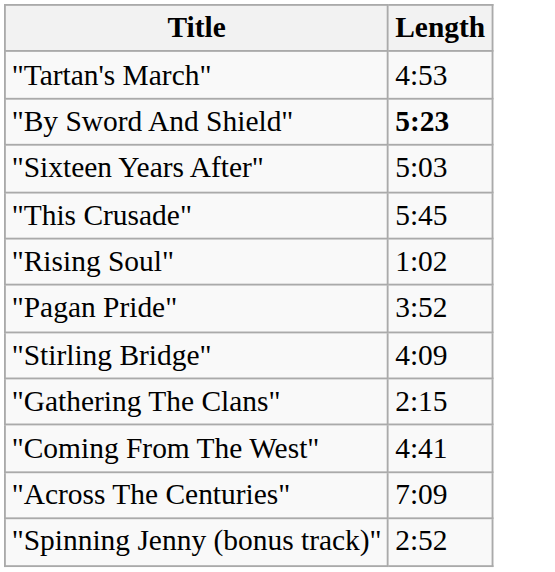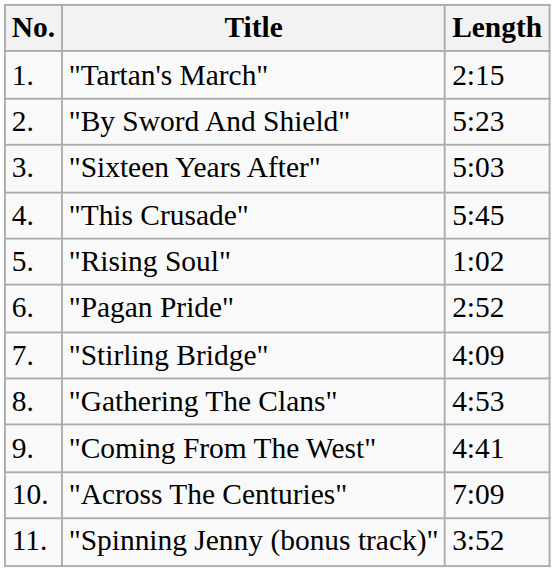+ column: No. | 1. | 2. | 3. | 4. | 5. | 6. | 7. | 8. | 9. | 10. | 11.
"Tartan's March" | Length: 4:53 -> 2:15
"By Sword And Shield" | Length: bold -> normal
"Pagan Pride" | Length: 3:52 -> 2:52
"Gathering The Clans" | Length: 2:15 -> 4:53
"Spinning Jenny (bonus track)" | Length: 2:52 -> 3:52
